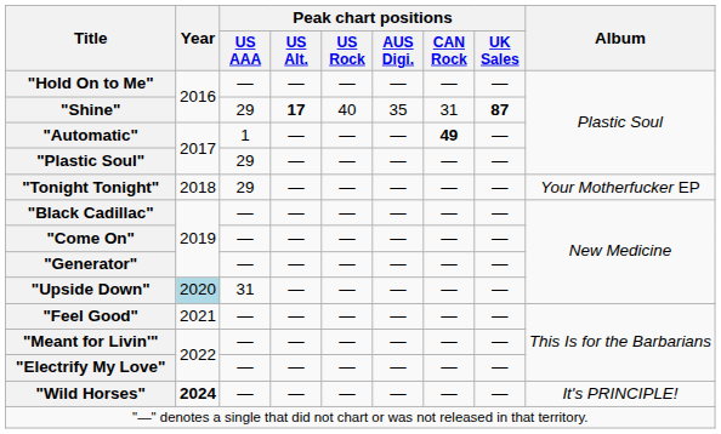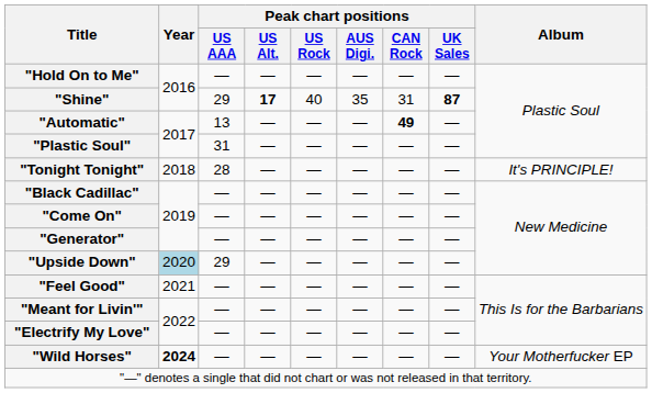"Automatic" | Peak chart positions / US AAA: 1 -> 13
"Plastic Soul" | Peak chart positions / US AAA: 29 -> 31
"Tonight Tonight" | Peak chart positions / US AAA: 29 -> 28
"Tonight Tonight" | Album: Your Motherfucker EP -> It's PRINCIPLE!
"Upside Down" | Peak chart positions / US AAA: 31 -> 29
"Wild Horses" | Album: It's PRINCIPLE! -> Your Motherfucker EP
